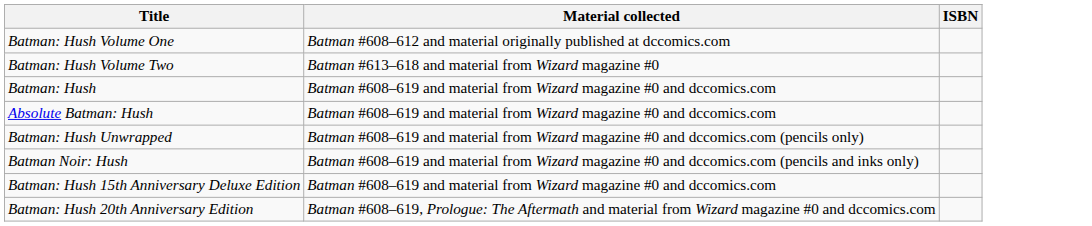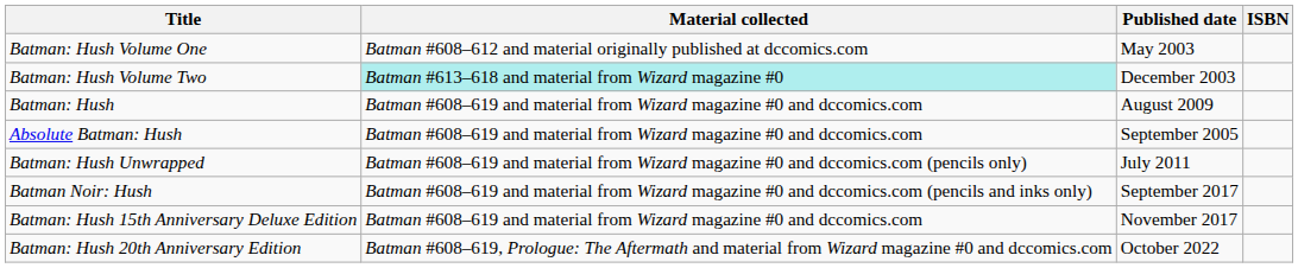+ column: Published date | May 2003 | December 2003 | August 2009 | September 2005 | July 2011 | September 2017 | November 2017 | October 2022
Batman: Hush Volume Two | Material collected: no background -> paleturquoise background
